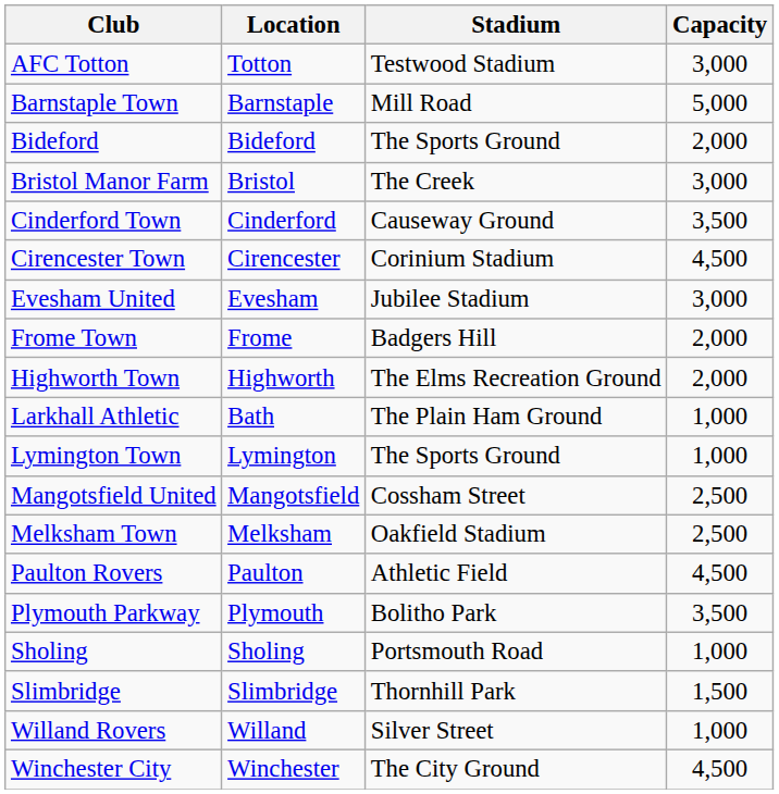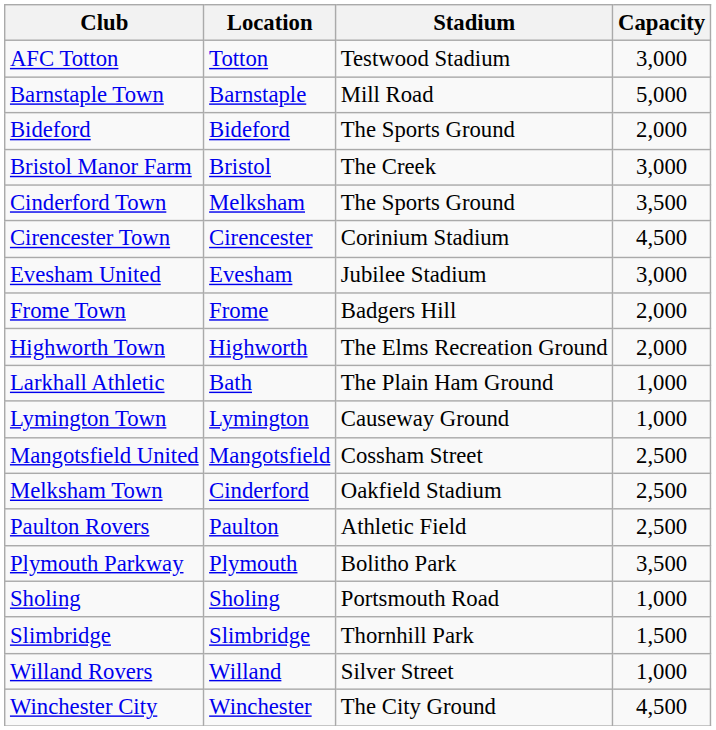Cinderford Town | Location: Cinderford -> Melksham
Cinderford Town | Stadium: Causeway Ground -> The Sports Ground
Lymington Town | Stadium: The Sports Ground -> Causeway Ground
Melksham Town | Location: Melksham -> Cinderford
Paulton Rovers | Capacity: 4,500 -> 2,500
